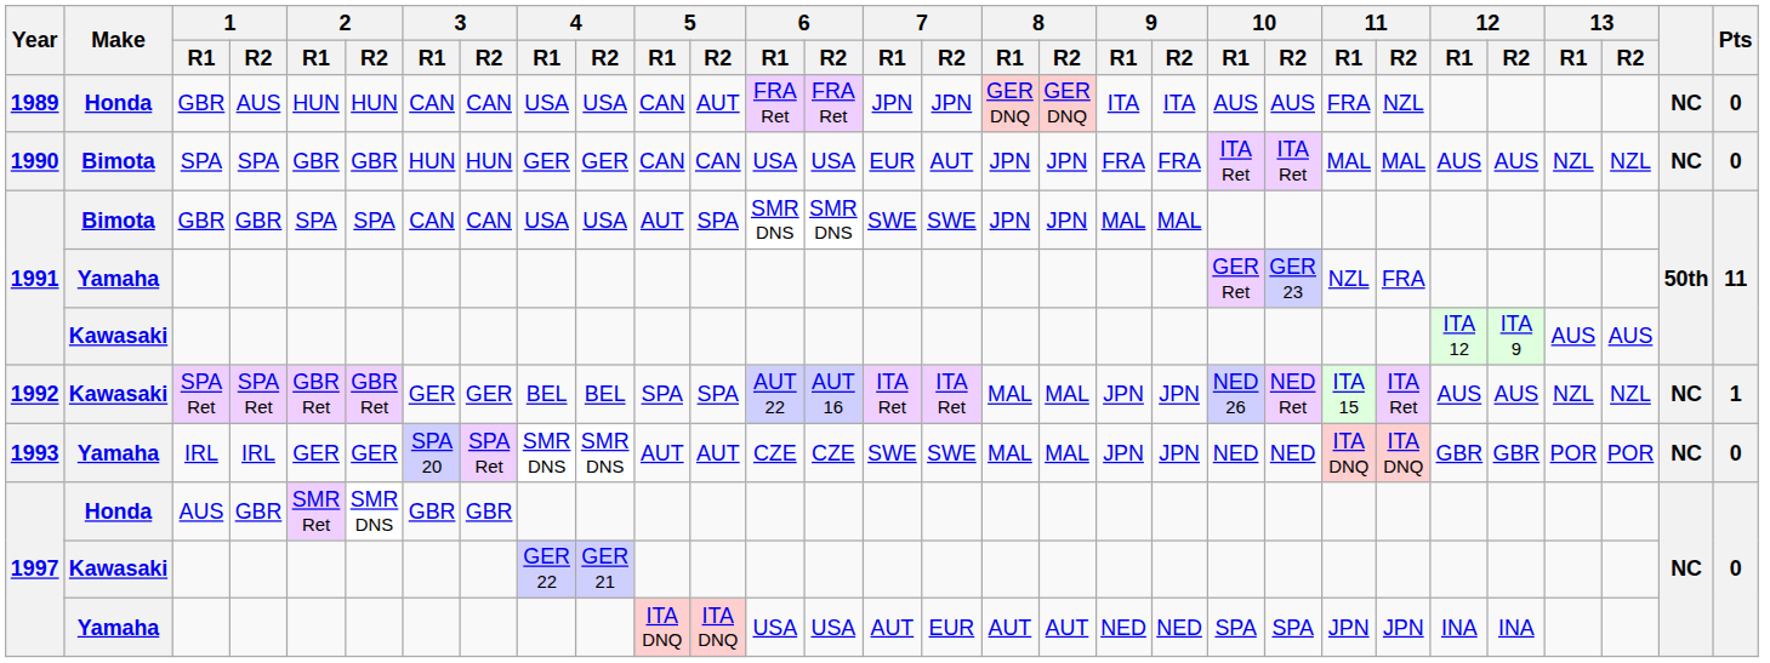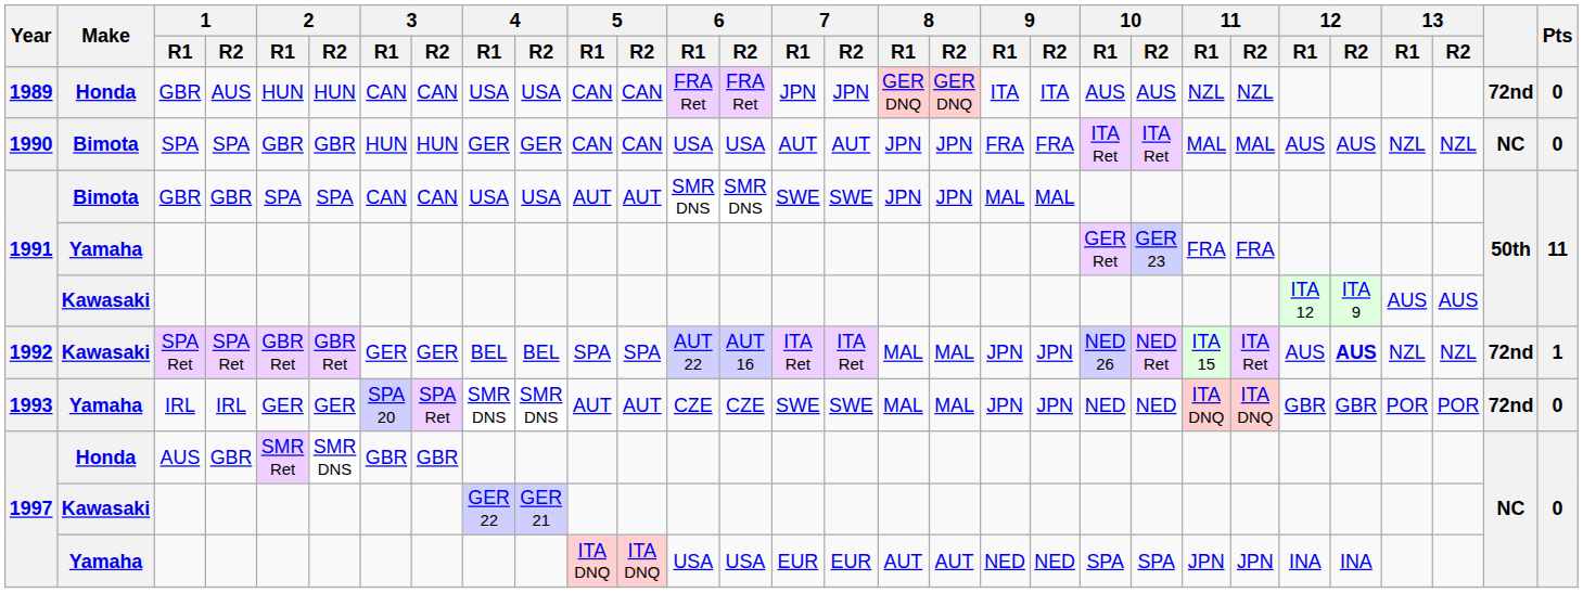1989 | 5 / R2: AUT -> CAN
1989 | 11 / R1: FRA -> NZL
1989 | column 29: NC -> 72nd
1990 | 7 / R1: EUR -> AUT
1991 / Bimota | 5 / R2: SPA -> AUT
1991 / Yamaha | 11 / R1: NZL -> FRA
1992 | 12 / R2: normal -> bold
1992 | column 29: NC -> 72nd
1993 | column 29: NC -> 72nd
1997 / Yamaha | 7 / R1: AUT -> EUR
